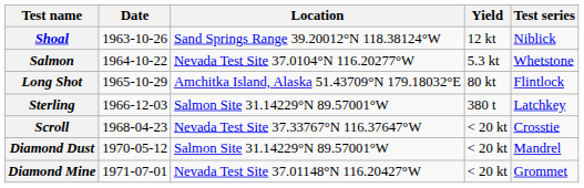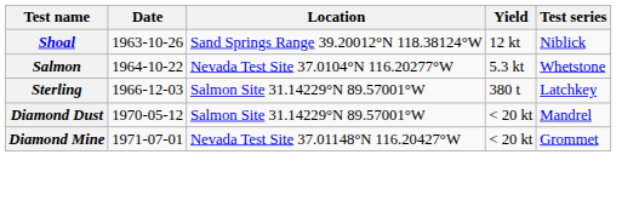- row: Long Shot | 1965-10-29 | Amchitka Island, Alaska 51.43709°N 179.18032°E | 80 kt | Flintlock
- row: Scroll | 1968-04-23 | Nevada Test Site 37.33767°N 116.37647°W | < 20 kt | Crosstie
